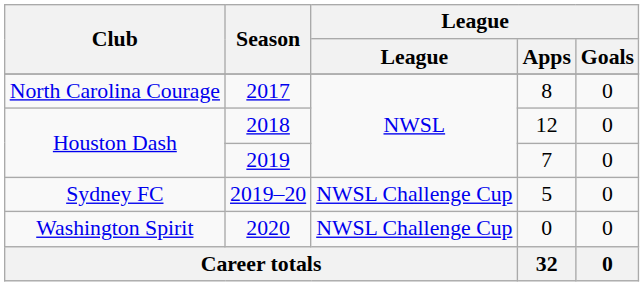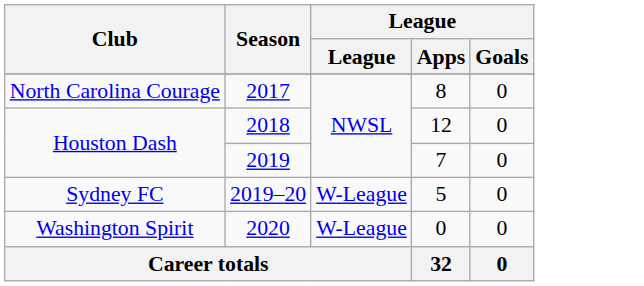2019–20 | League: NWSL Challenge Cup -> W-League
2020 | League: NWSL Challenge Cup -> W-League
